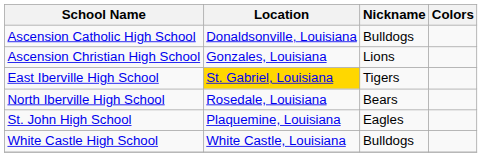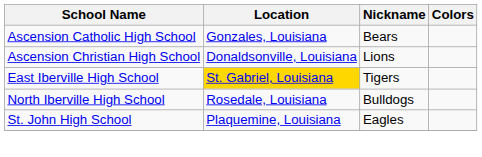Ascension Catholic High School | Location: Donaldsonville, Louisiana -> Gonzales, Louisiana
Ascension Catholic High School | Nickname: Bulldogs -> Bears
Ascension Christian High School | Location: Gonzales, Louisiana -> Donaldsonville, Louisiana
North Iberville High School | Nickname: Bears -> Bulldogs
- row: White Castle High School | White Castle, Louisiana | Bulldogs
